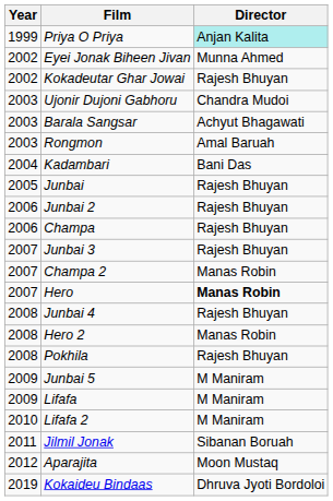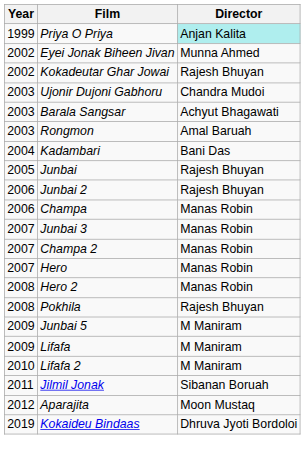Champa | Director: Rajesh Bhuyan -> Manas Robin
Junbai 3 | Director: Rajesh Bhuyan -> Manas Robin
Hero | Director: bold -> normal
- row: 2008 | Junbai 4 | Rajesh Bhuyan
